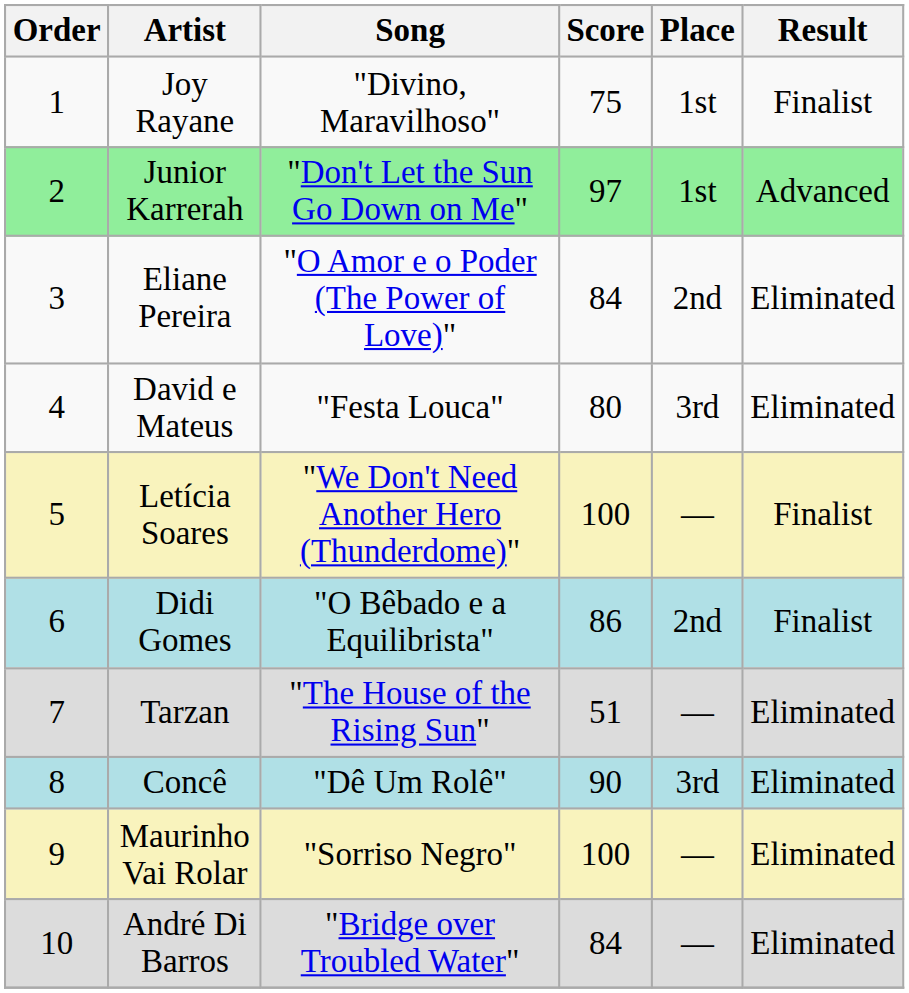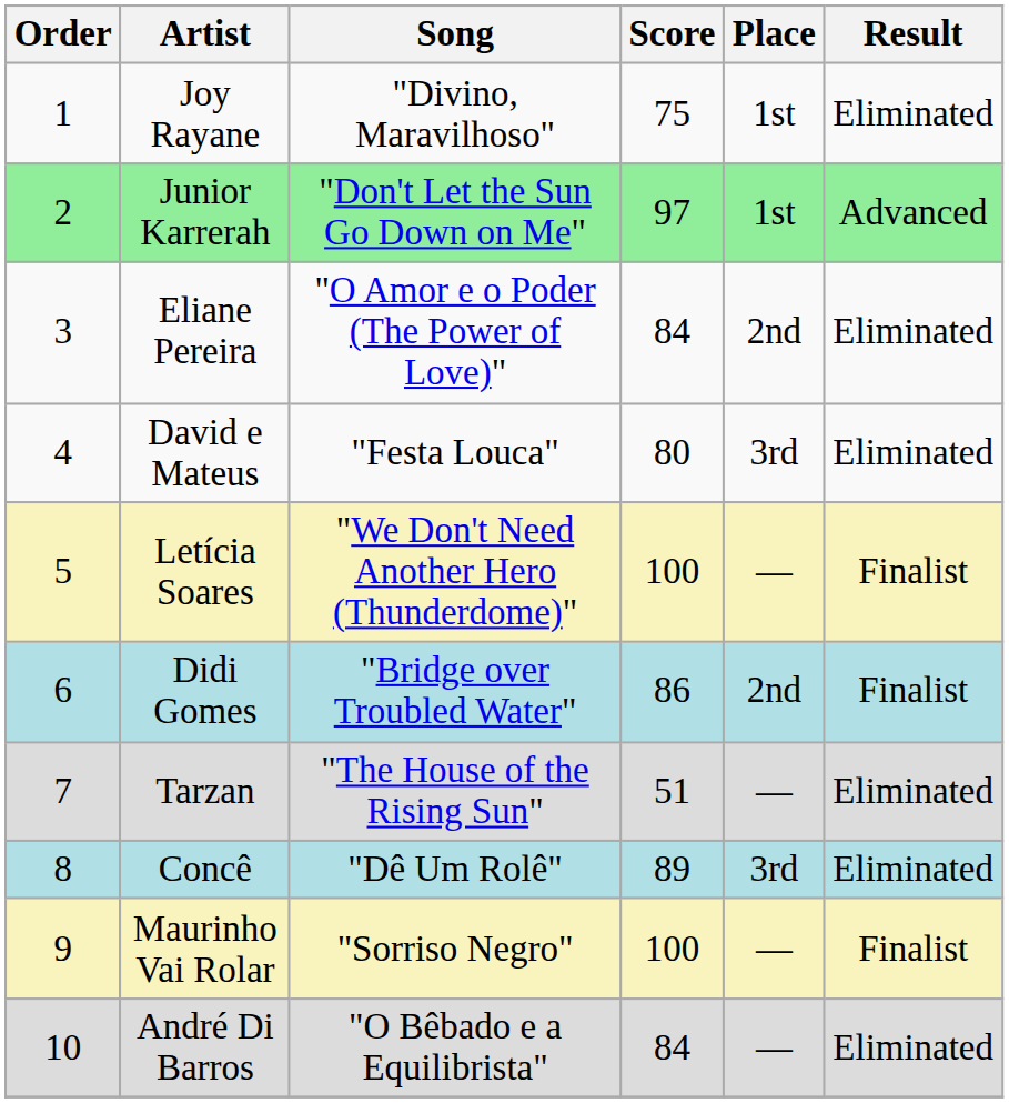Joy Rayane | Result: Finalist -> Eliminated
Didi Gomes | Song: "O Bêbado e a Equilibrista" -> "Bridge over Troubled Water"
Concê | Score: 90 -> 89
Maurinho Vai Rolar | Result: Eliminated -> Finalist
André Di Barros | Song: "Bridge over Troubled Water" -> "O Bêbado e a Equilibrista"
